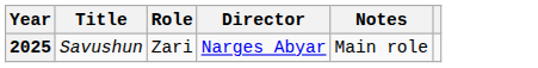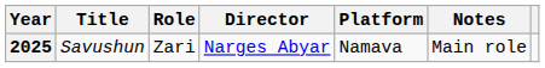+ column: Platform | Namava
